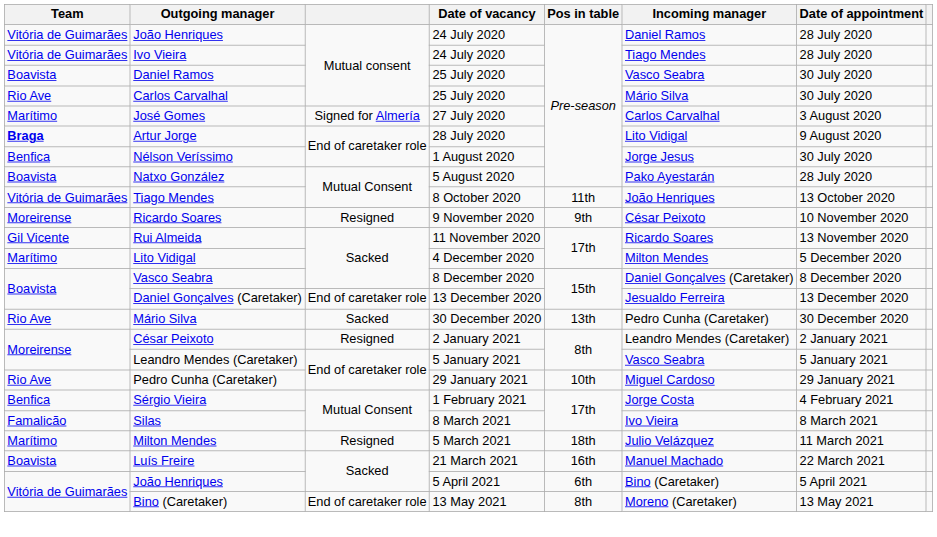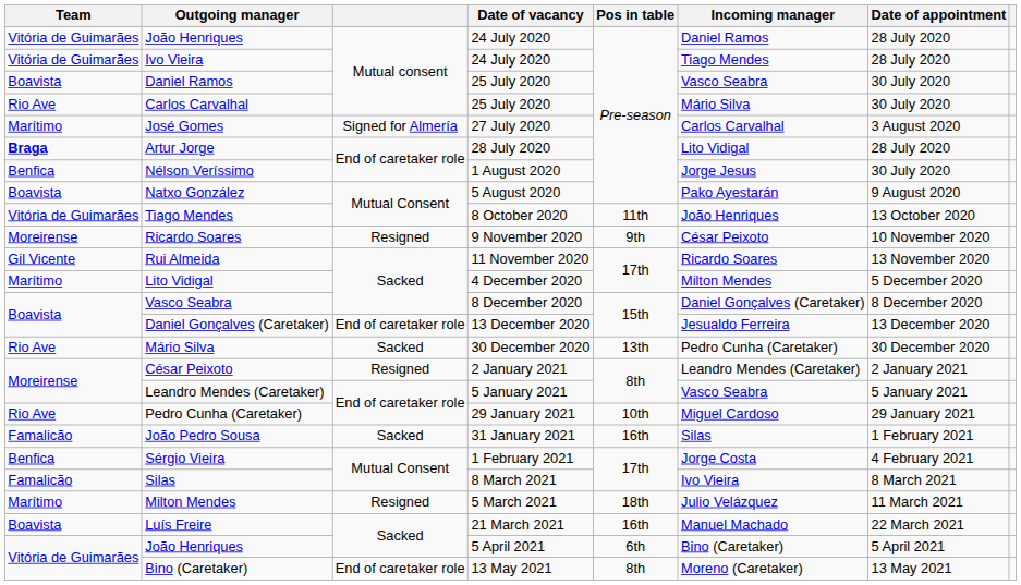Artur Jorge | Date of appointment: 9 August 2020 -> 28 July 2020
Natxo González | Date of appointment: 28 July 2020 -> 9 August 2020
+ row: Famalicão | João Pedro Sousa | Sacked | 31 January 2021 | 16th | Silas | 1 February 2021
